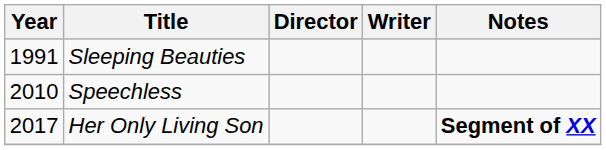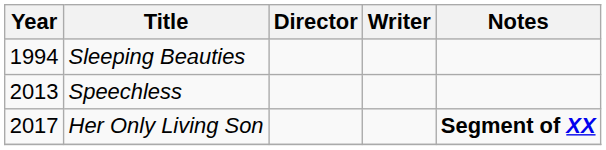Sleeping Beauties | Year: 1991 -> 1994
Speechless | Year: 2010 -> 2013
